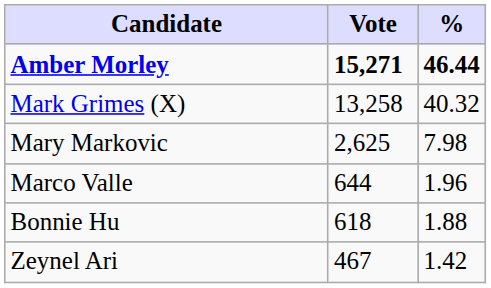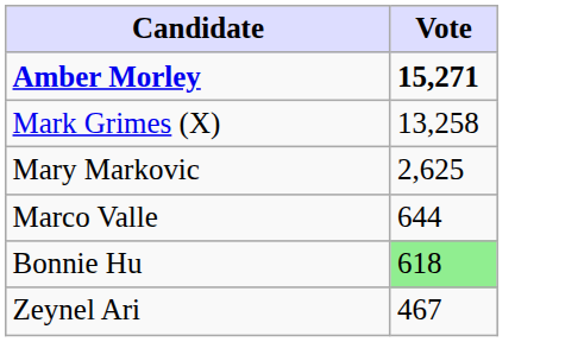- column: % | 46.44 | 40.32 | 7.98 | 1.96 | 1.88 | 1.42
Bonnie Hu | Vote: no background -> lightgreen background
